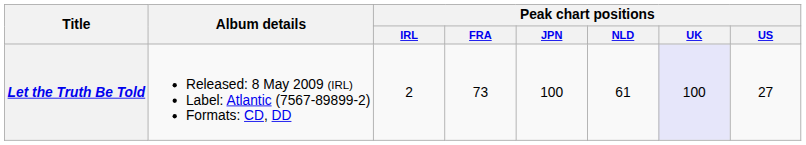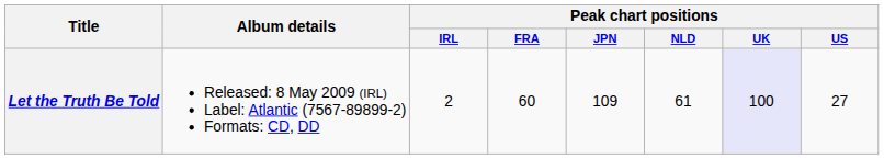Let the Truth Be Told | Peak chart positions / FRA: 73 -> 60
Let the Truth Be Told | Peak chart positions / JPN: 100 -> 109
